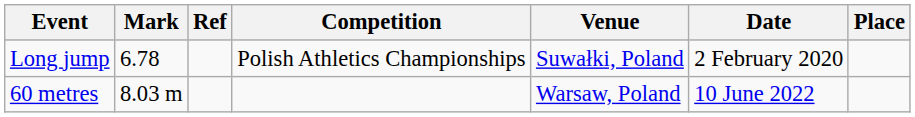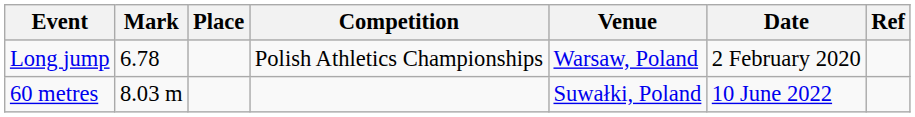columns swapped: Place <-> Ref
Long jump | Venue: Suwałki, Poland -> Warsaw, Poland
60 metres | Venue: Warsaw, Poland -> Suwałki, Poland
